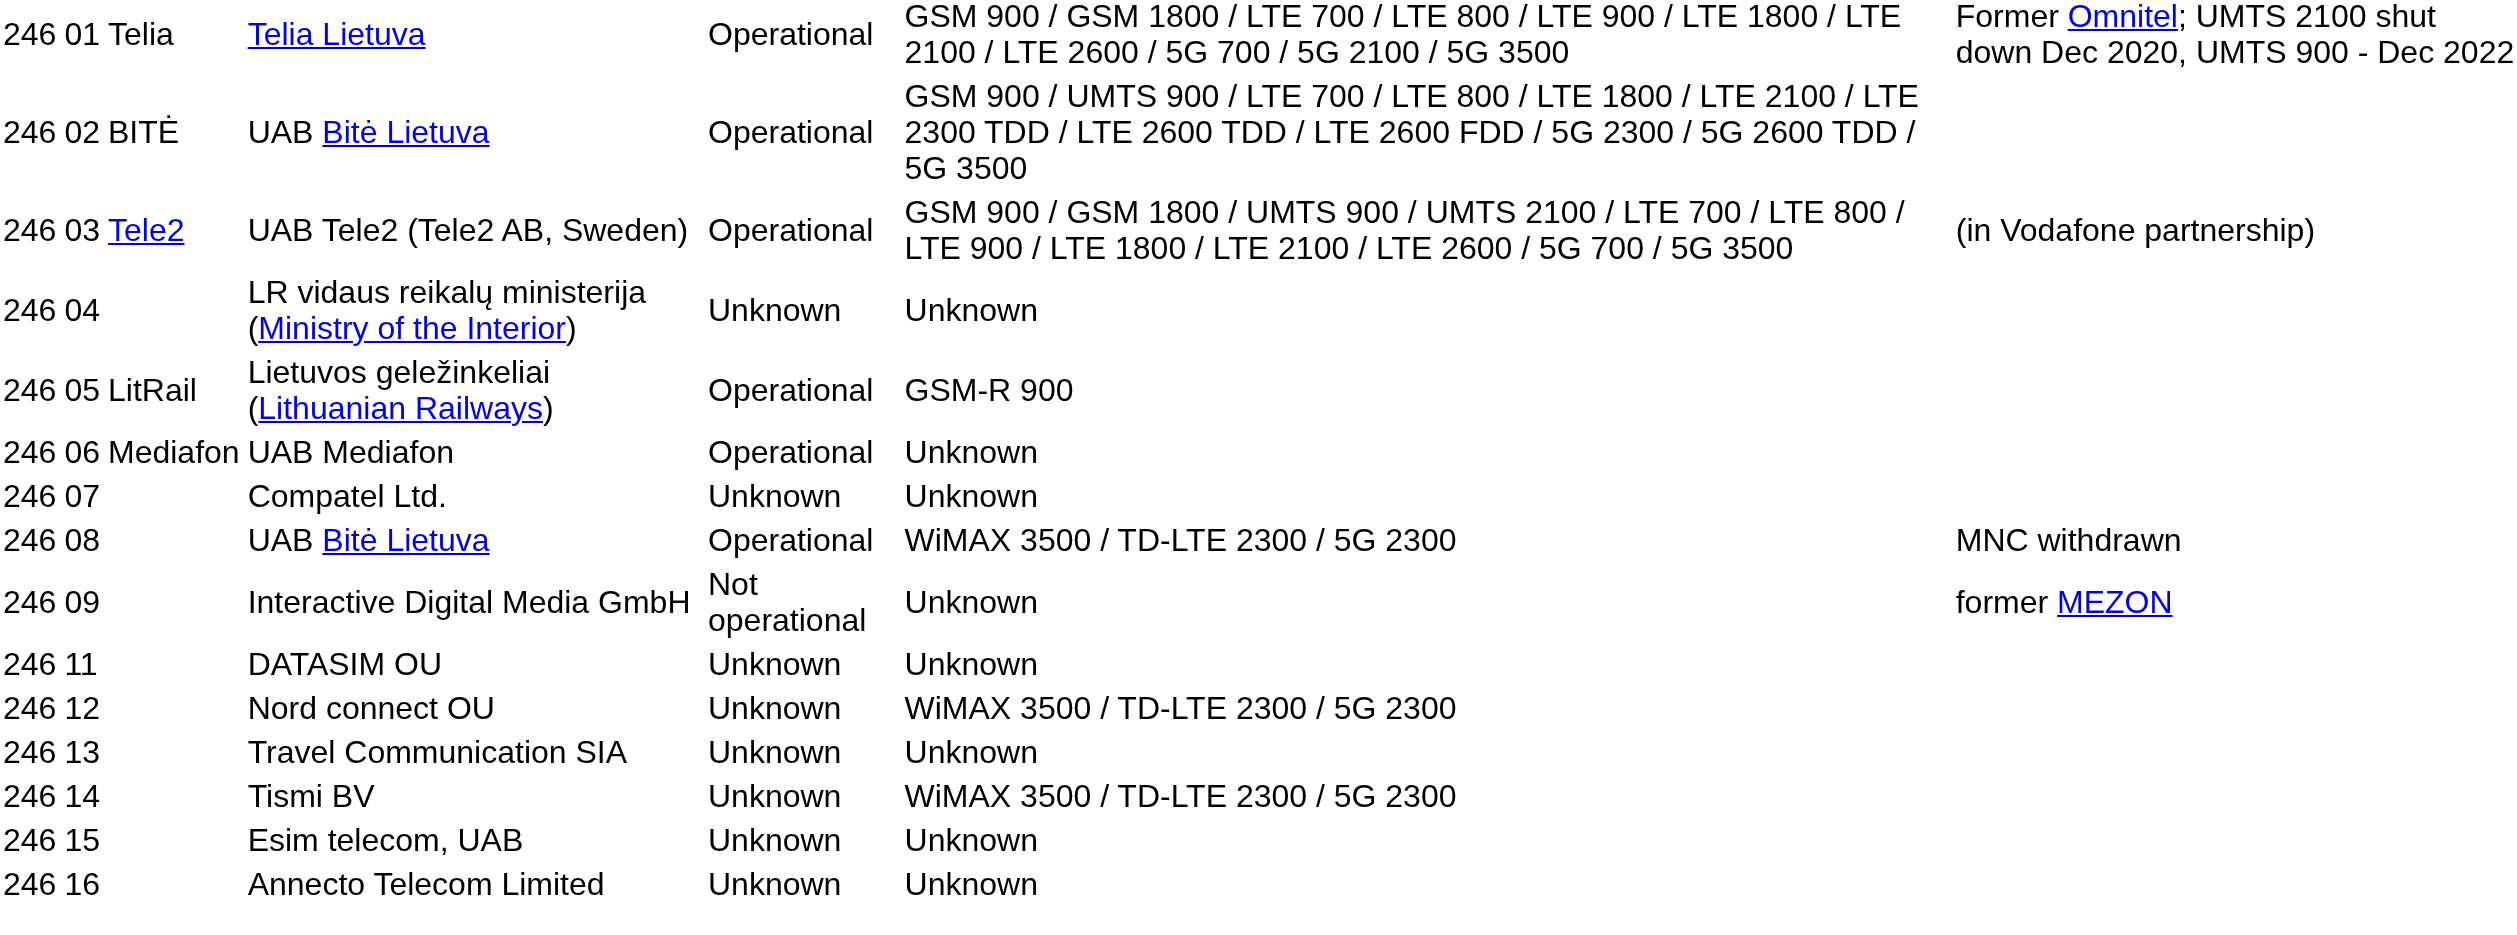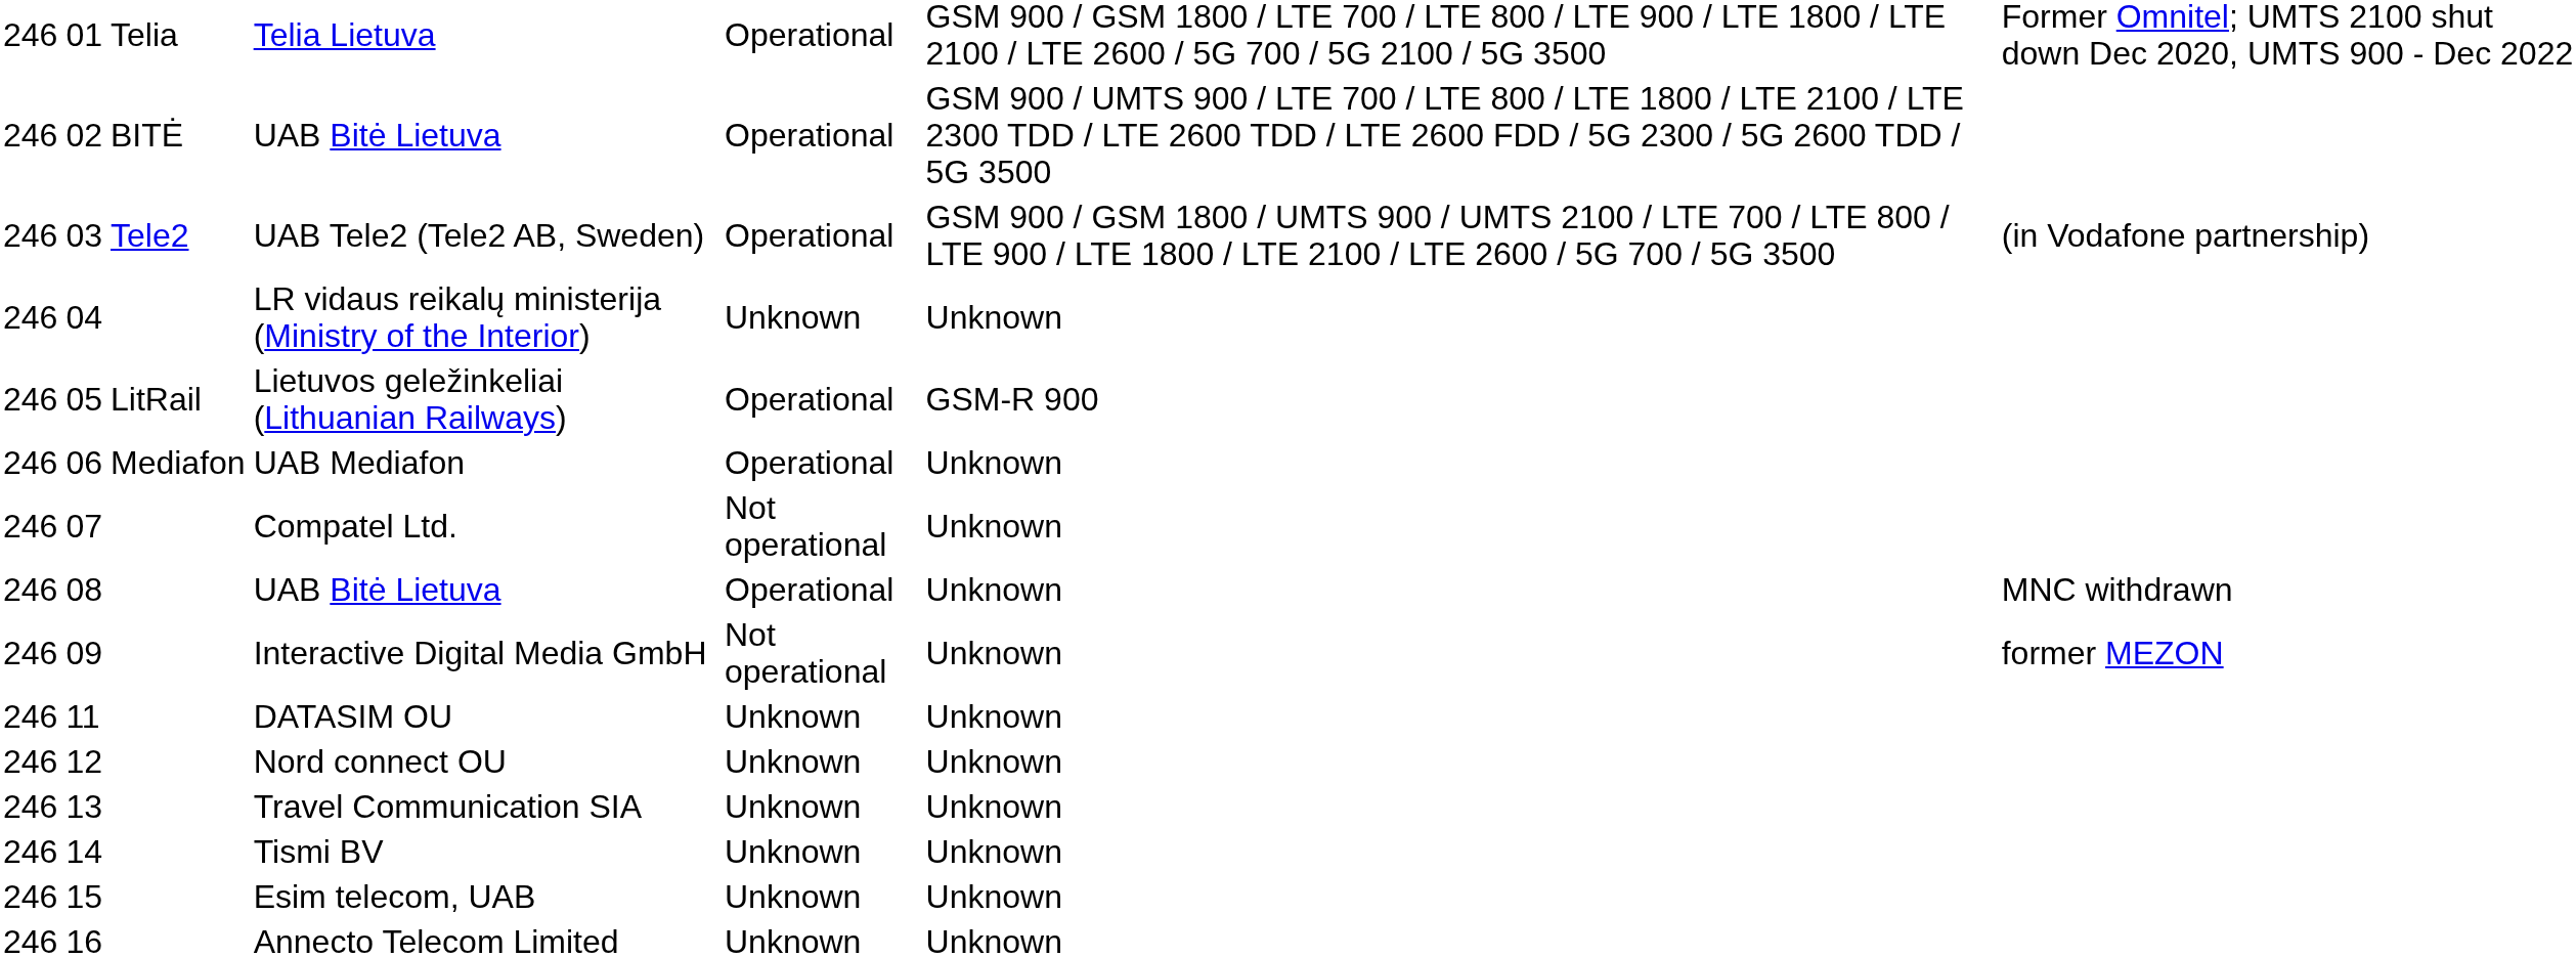Compatel Ltd. | column 5: Unknown -> Not operational
08 / UAB Bitė Lietuva | column 6: WiMAX 3500 / TD-LTE 2300 / 5G 2300 -> Unknown
Nord connect OU | column 6: WiMAX 3500 / TD-LTE 2300 / 5G 2300 -> Unknown
Tismi BV | column 6: WiMAX 3500 / TD-LTE 2300 / 5G 2300 -> Unknown
